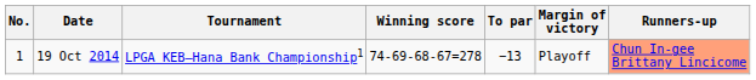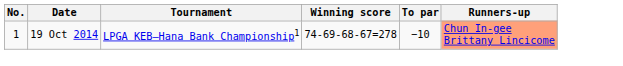- column: Margin of victory | Playoff
19 Oct 2014 | To par: −13 -> −10
